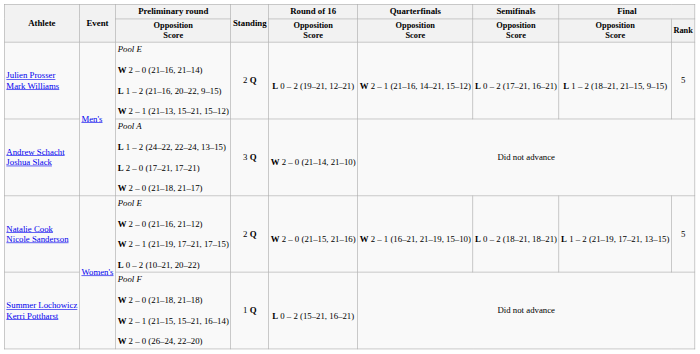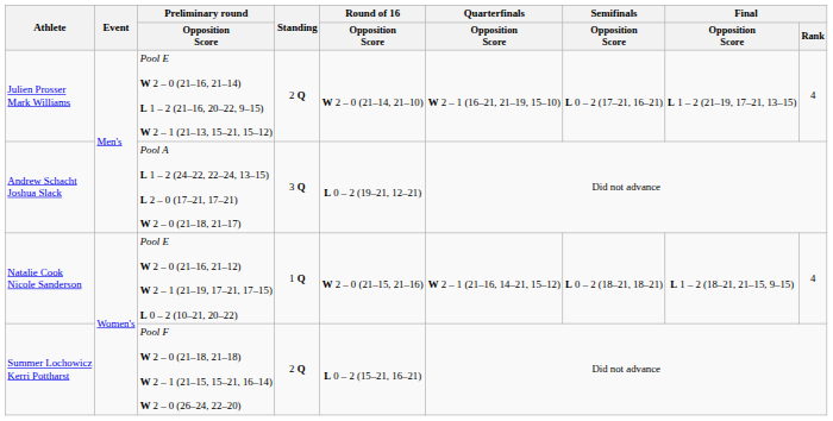Julien Prosser Mark Williams | Round of 16 / Opposition Score: L 0 – 2 (19–21, 12–21) -> W 2 – 0 (21–14, 21–10)
Julien Prosser Mark Williams | Quarterfinals / Opposition Score: W 2 – 1 (21–16, 14–21, 15–12) -> W 2 – 1 (16–21, 21–19, 15–10)
Julien Prosser Mark Williams | Final / Opposition Score: L 1 – 2 (18–21, 21–15, 9–15) -> L 1 – 2 (21–19, 17–21, 13–15)
Julien Prosser Mark Williams | Final / Rank: 5 -> 4
Andrew Schacht Joshua Slack | Round of 16 / Opposition Score: W 2 – 0 (21–14, 21–10) -> L 0 – 2 (19–21, 12–21)
Natalie Cook Nicole Sanderson | Standing: 2 Q -> 1 Q
Natalie Cook Nicole Sanderson | Quarterfinals / Opposition Score: W 2 – 1 (16–21, 21–19, 15–10) -> W 2 – 1 (21–16, 14–21, 15–12)
Natalie Cook Nicole Sanderson | Final / Opposition Score: L 1 – 2 (21–19, 17–21, 13–15) -> L 1 – 2 (18–21, 21–15, 9–15)
Natalie Cook Nicole Sanderson | Final / Rank: 5 -> 4
Summer Lochowicz Kerri Pottharst | Standing: 1 Q -> 2 Q
